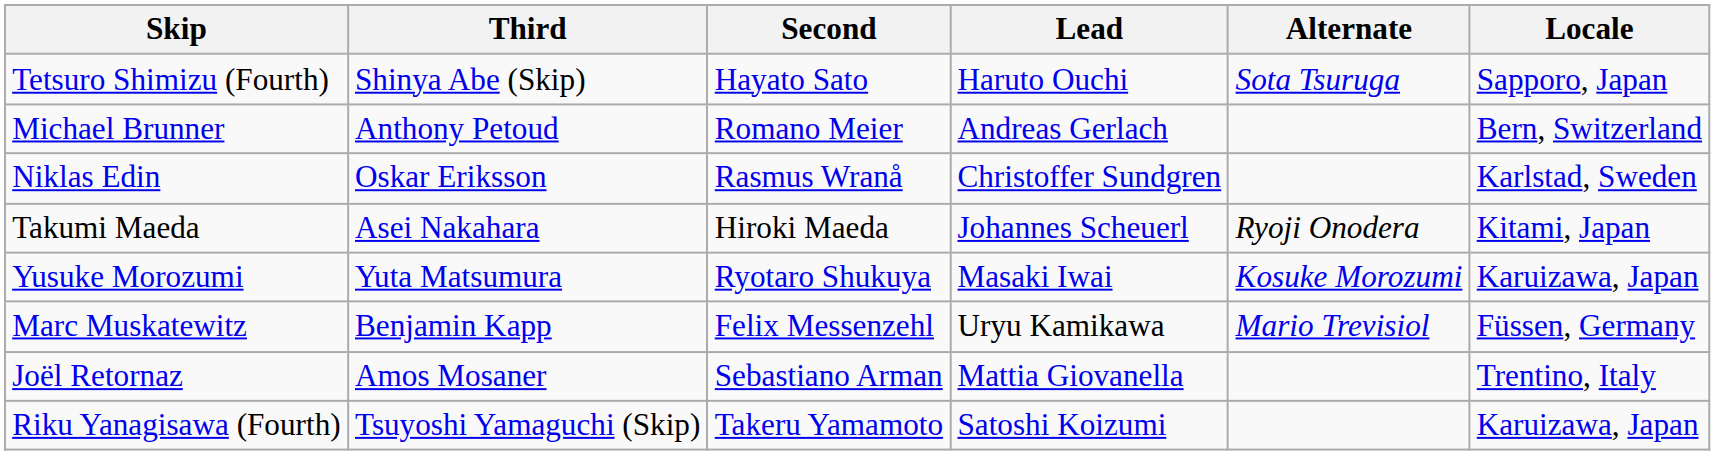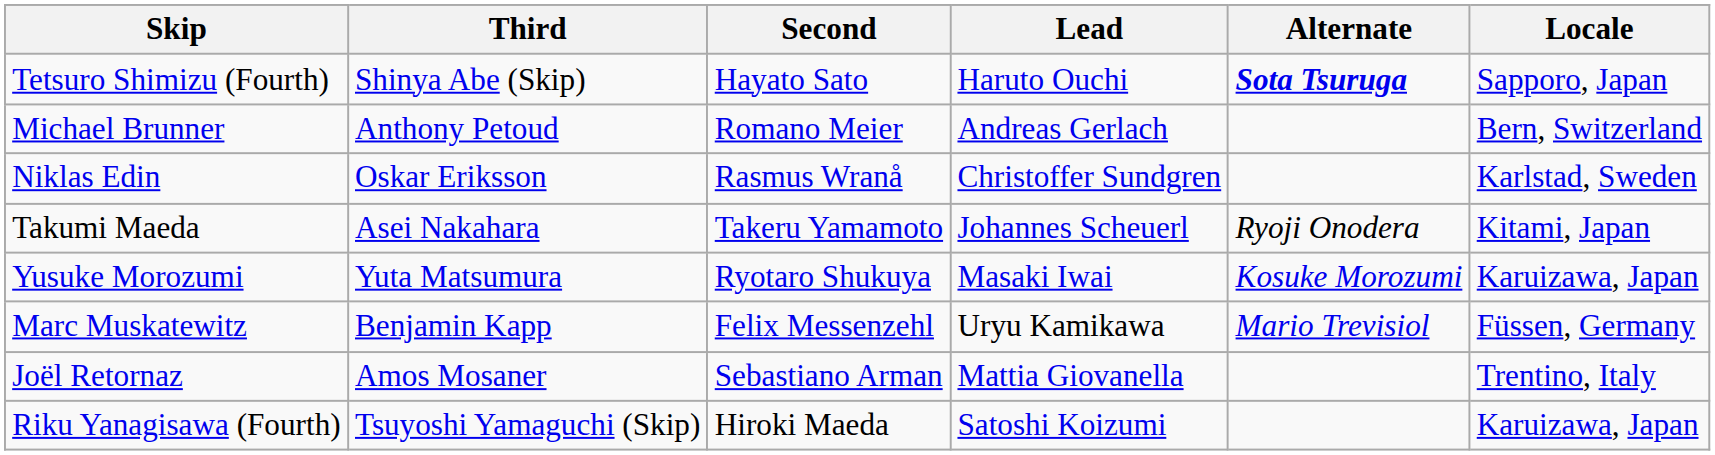Tetsuro Shimizu (Fourth) | Alternate: normal -> bold
Takumi Maeda | Second: Hiroki Maeda -> Takeru Yamamoto
Riku Yanagisawa (Fourth) | Second: Takeru Yamamoto -> Hiroki Maeda
